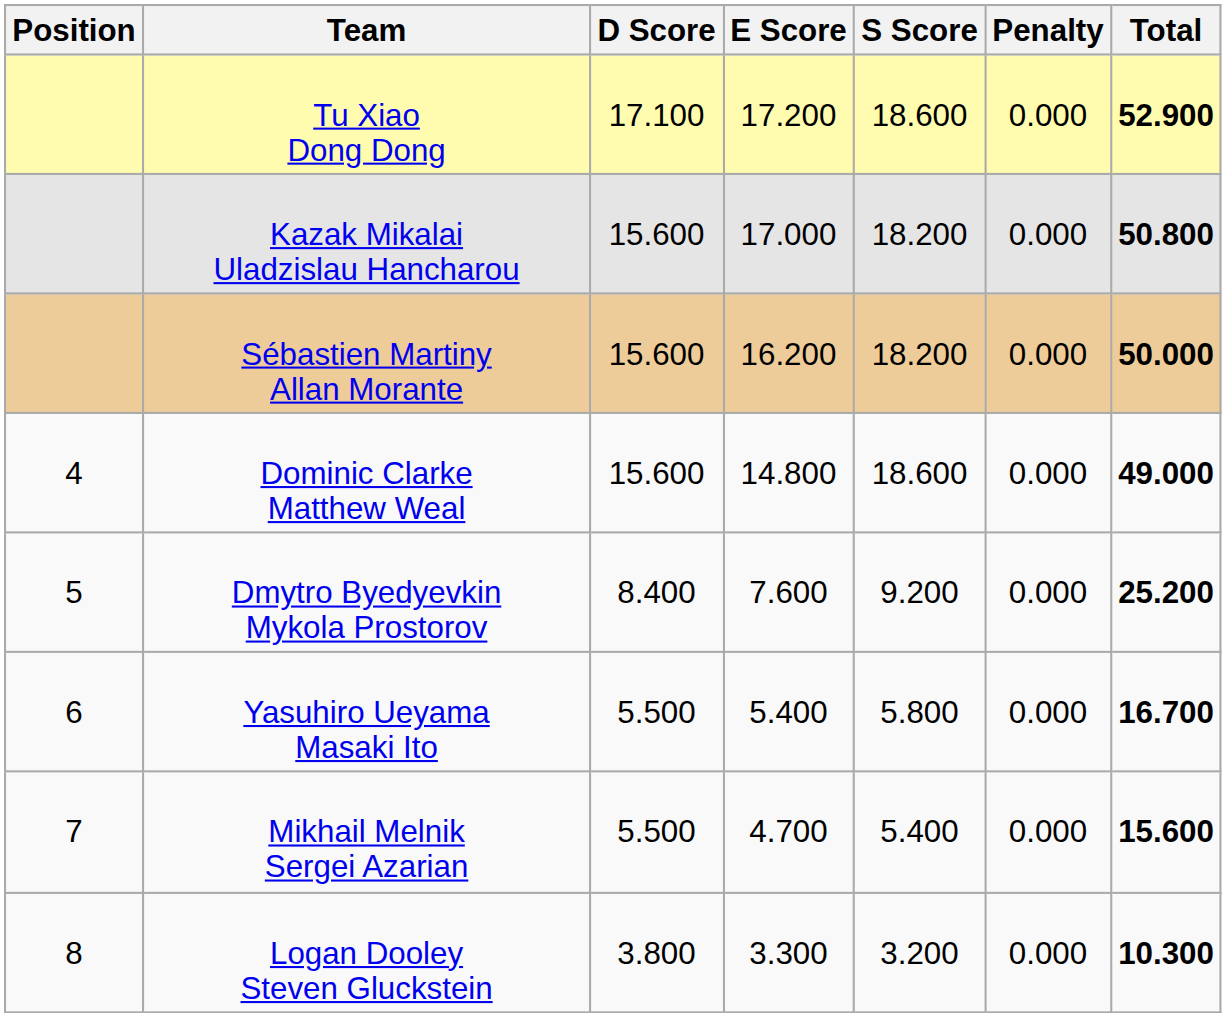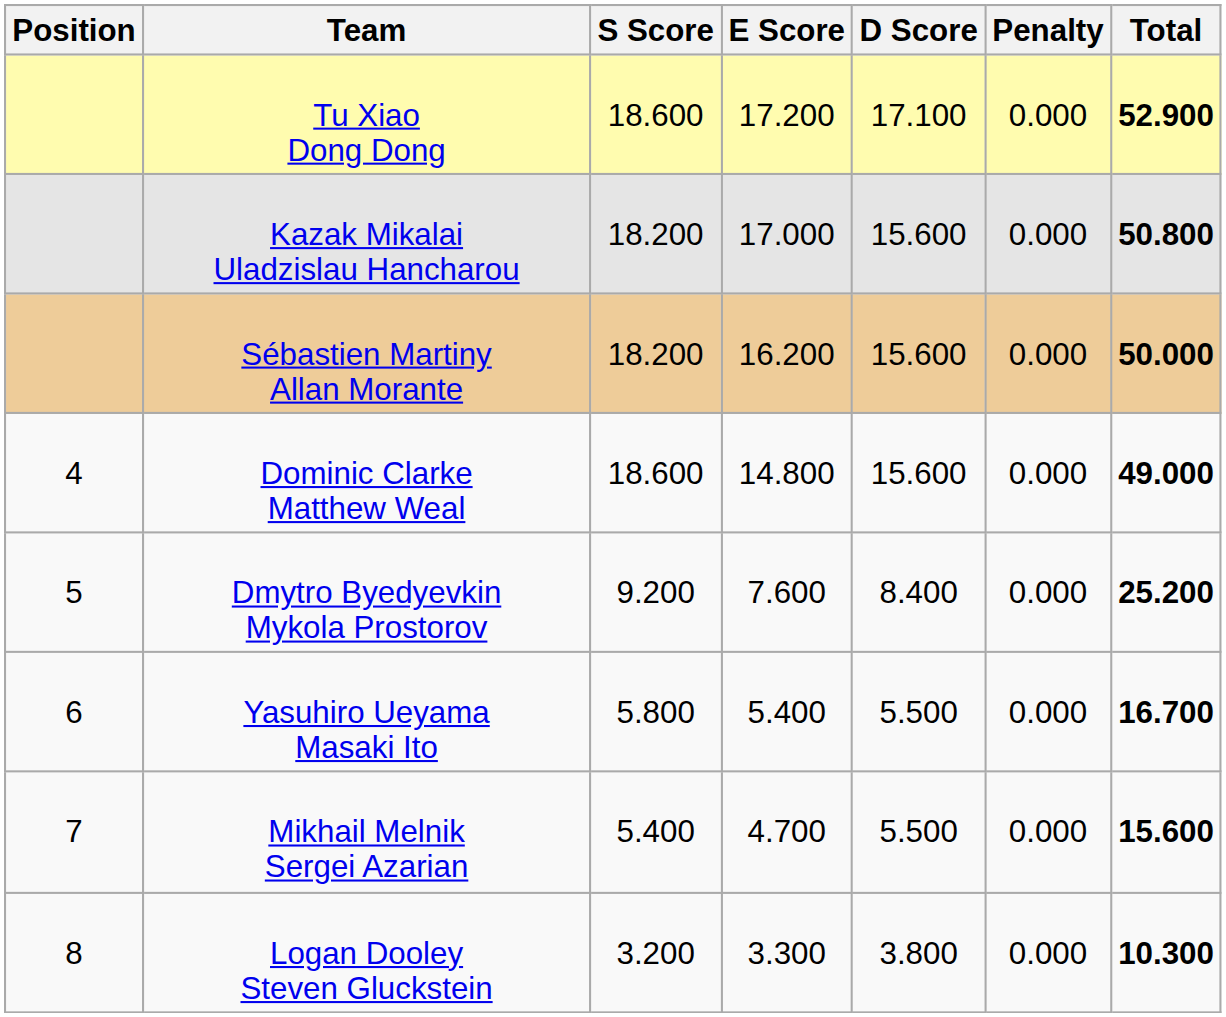columns swapped: D Score <-> S Score
